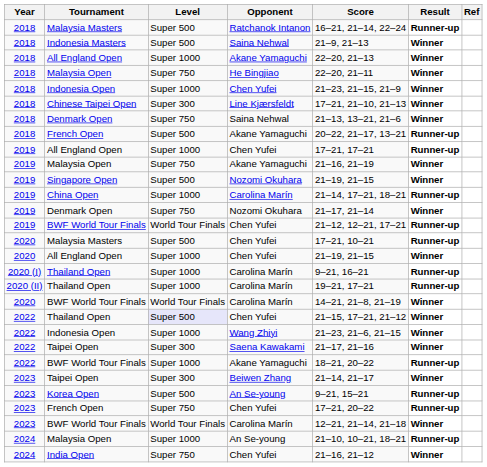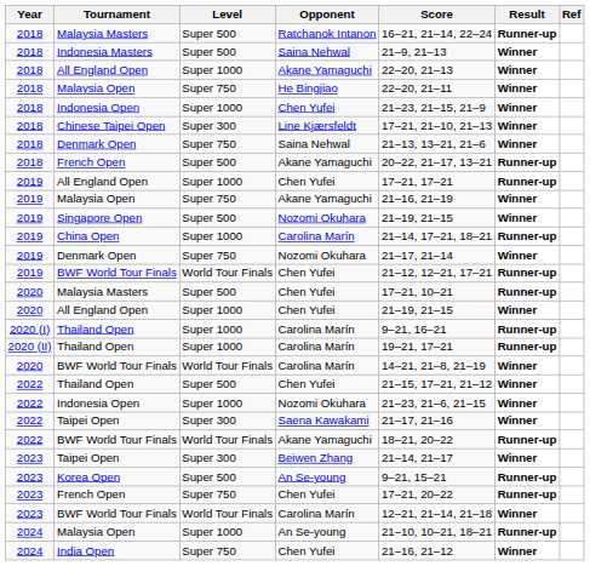2022 / Thailand Open | Level: lavender background -> no background
2022 / Indonesia Open | Opponent: Wang Zhiyi -> Nozomi Okuhara
2022 / BWF World Tour Finals | Level: Super 1000 -> World Tour Finals
